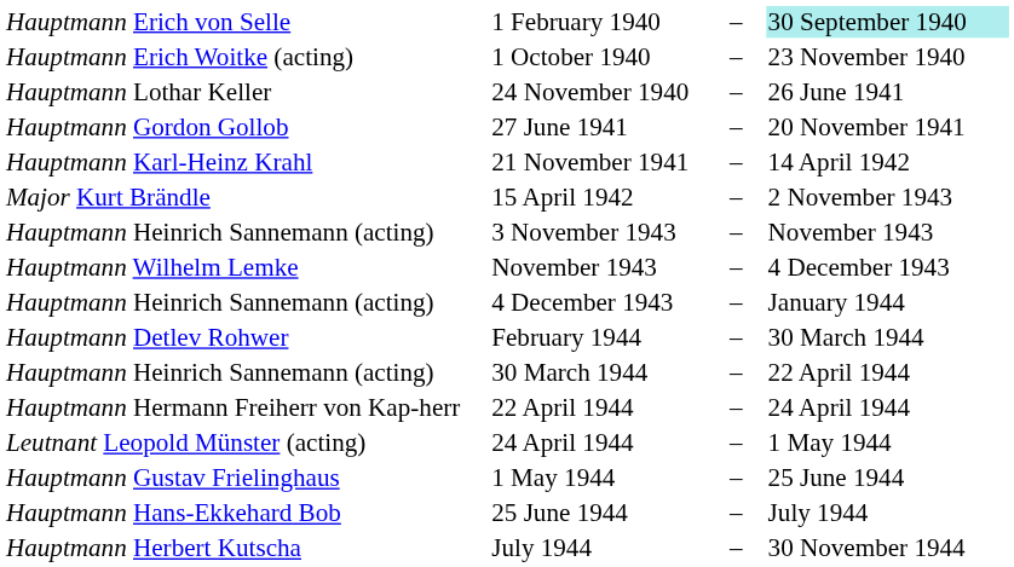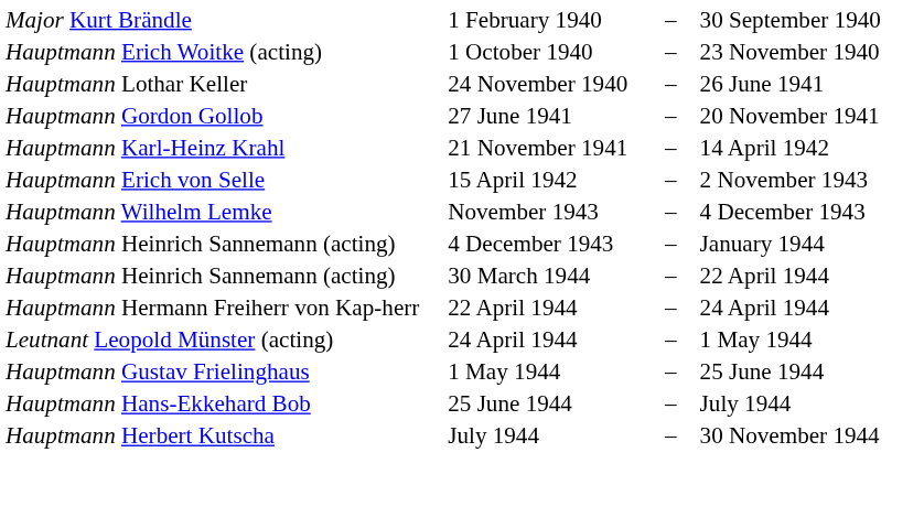1 February 1940 | column 1: Hauptmann Erich von Selle -> Major Kurt Brändle
1 February 1940 | column 4: paleturquoise background -> no background
15 April 1942 | column 1: Major Kurt Brändle -> Hauptmann Erich von Selle
- row: Hauptmann Heinrich Sannemann (acting) | 3 November 1943 | – | November 1943
- row: Hauptmann Detlev Rohwer | February 1944 | – | 30 March 1944
